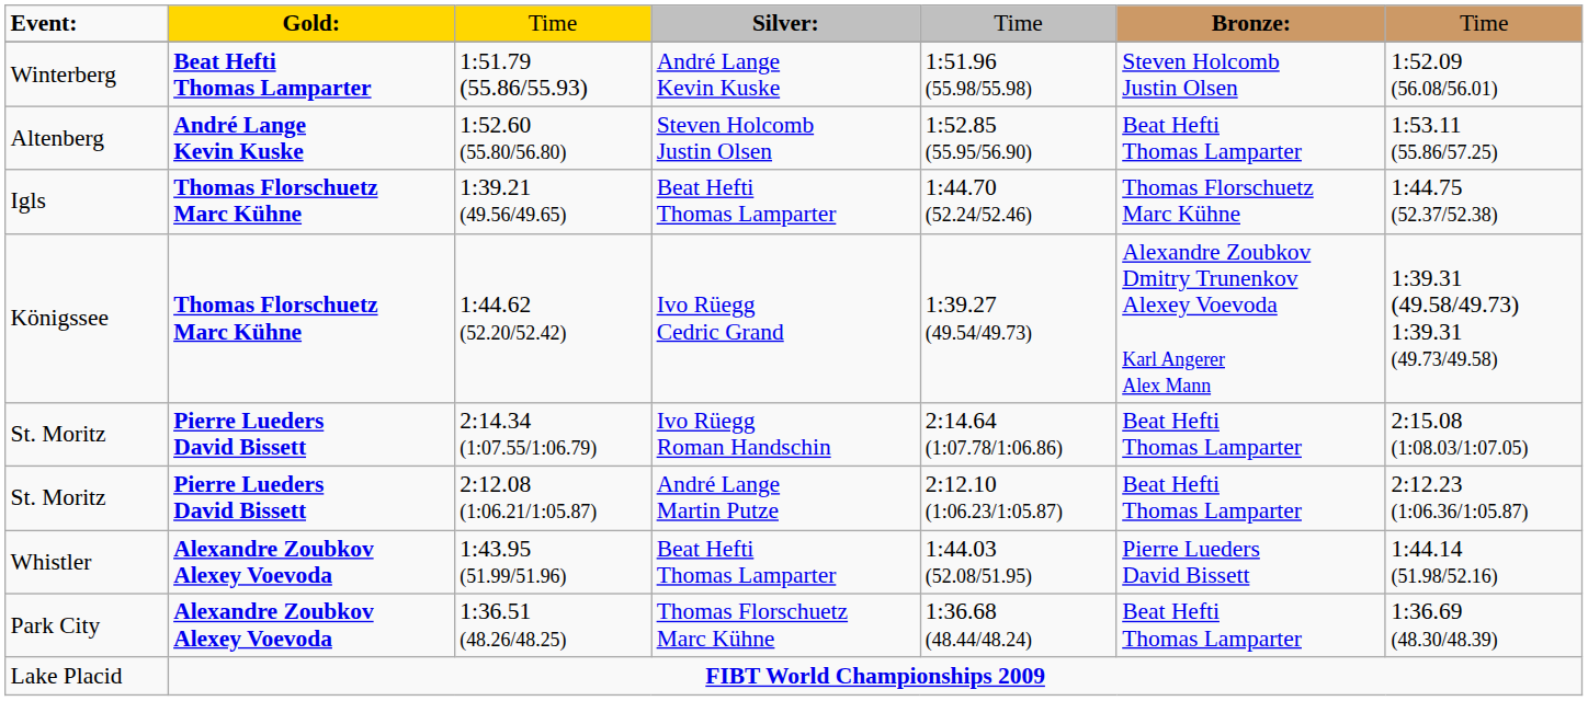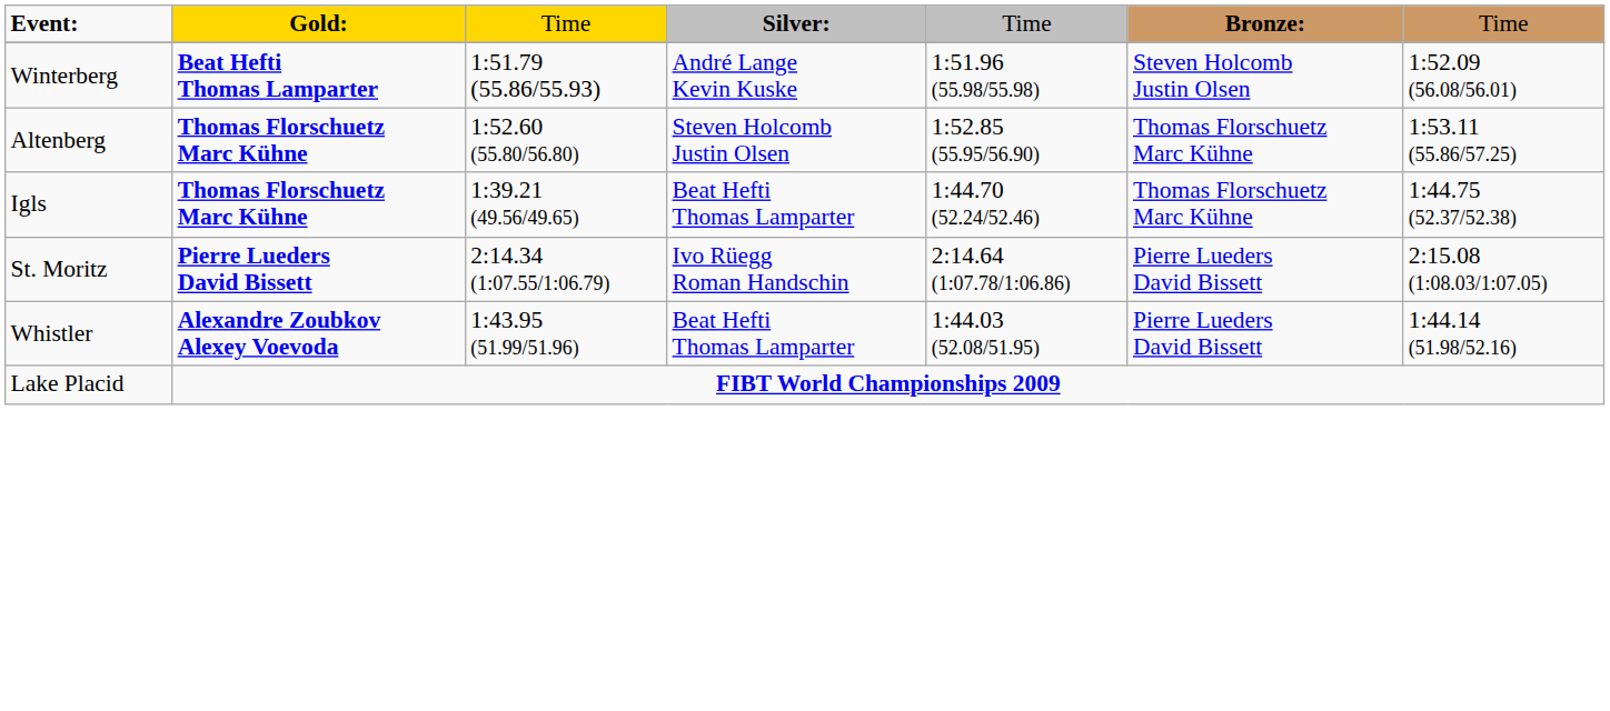1:52.60 (55.80/56.80) | column 2: André Lange Kevin Kuske -> Thomas Florschuetz Marc Kühne
1:52.60 (55.80/56.80) | column 6: Beat Hefti Thomas Lamparter -> Thomas Florschuetz Marc Kühne
- row: Königssee | Thomas Florschuetz Marc Kühne | 1:44.62 (52.20/52.42) | Ivo Rüegg Cedric Grand | 1:39.27 (49.54/49.73) | Alexandre Zoubkov Dmitry Trunenkov Alexey Voevoda Karl Angerer Alex Mann | 1:39.31 (49.58/49.73) 1:39.31 (49.73/49.58)
2:14.34 (1:07.55/1:06.79) | column 6: Beat Hefti Thomas Lamparter -> Pierre Lueders David Bissett
- row: St. Moritz | Pierre Lueders David Bissett | 2:12.08 (1:06.21/1:05.87) | André Lange Martin Putze | 2:12.10 (1:06.23/1:05.87) | Beat Hefti Thomas Lamparter | 2:12.23 (1:06.36/1:05.87)
- row: Park City | Alexandre Zoubkov Alexey Voevoda | 1:36.51 (48.26/48.25) | Thomas Florschuetz Marc Kühne | 1:36.68 (48.44/48.24) | Beat Hefti Thomas Lamparter | 1:36.69 (48.30/48.39)
